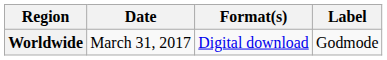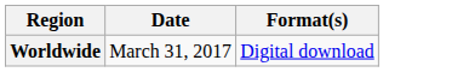- column: Label | Godmode
